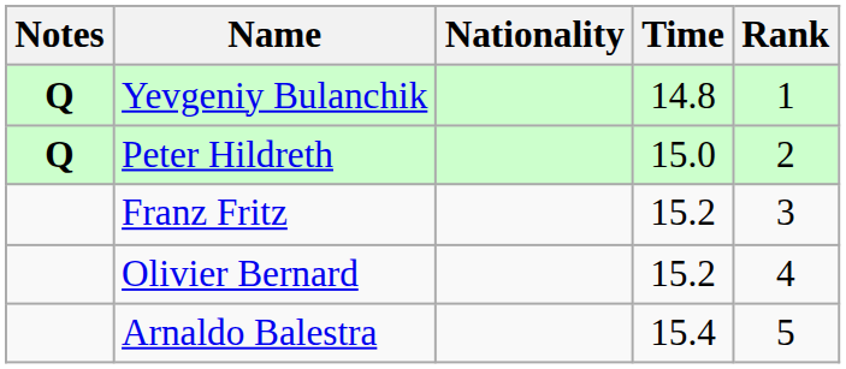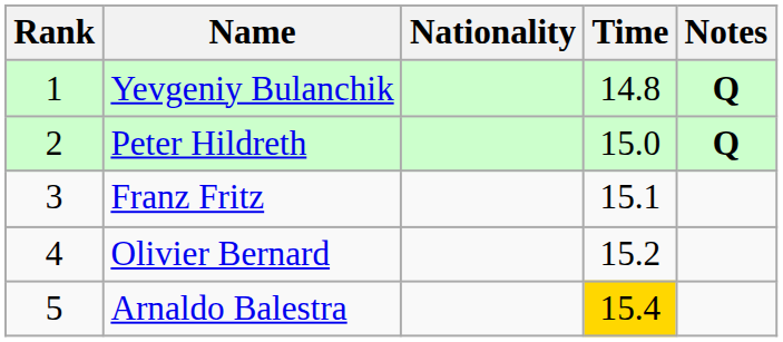columns swapped: Rank <-> Notes
Franz Fritz | Time: 15.2 -> 15.1
Arnaldo Balestra | Time: no background -> gold background
